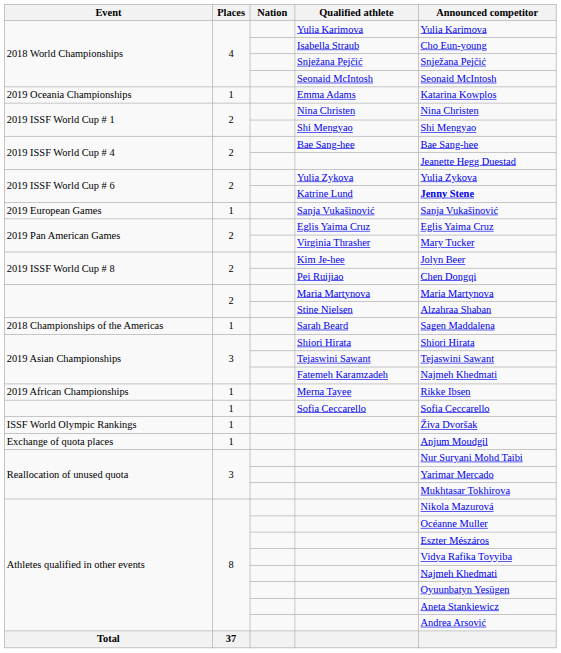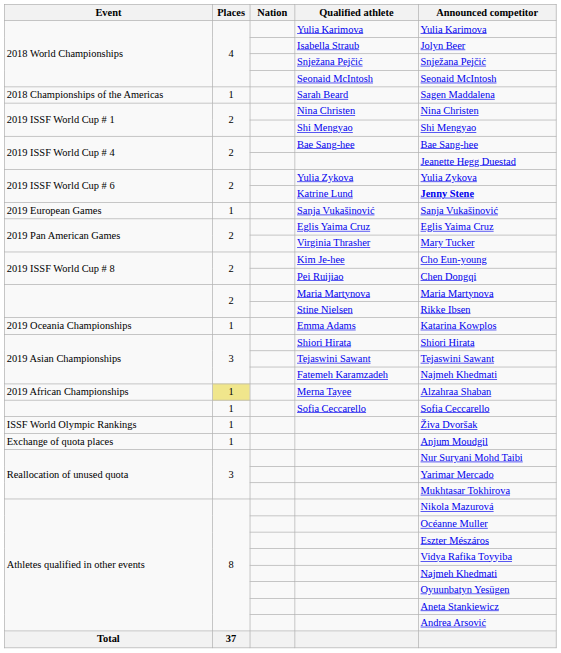Isabella Straub | Announced competitor: Cho Eun-young -> Jolyn Beer
rows swapped: Sarah Beard <-> Emma Adams
Kim Je-hee | Announced competitor: Jolyn Beer -> Cho Eun-young
Stine Nielsen | Announced competitor: Alzahraa Shaban -> Rikke Ibsen
Merna Tayee | Places: no background -> khaki background
Merna Tayee | Announced competitor: Rikke Ibsen -> Alzahraa Shaban
